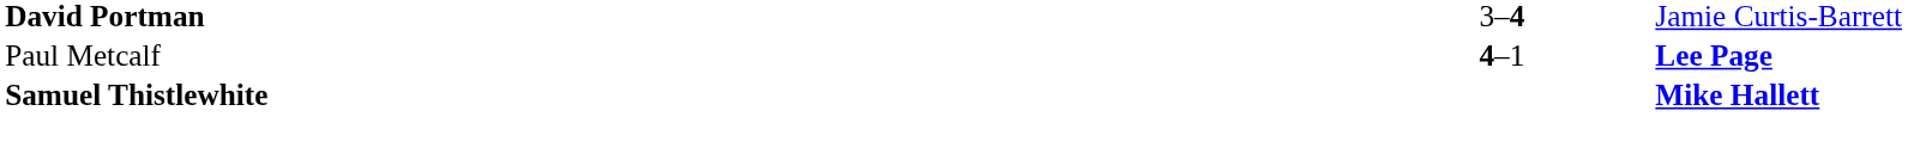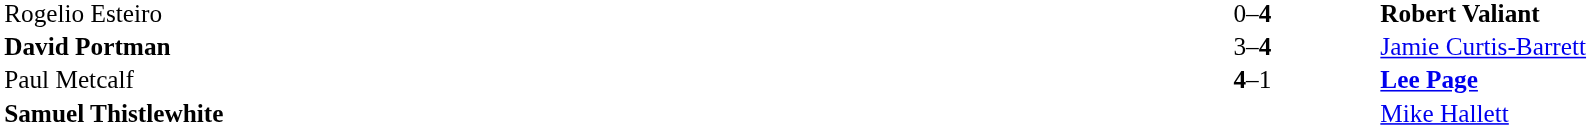+ row: Rogelio Esteiro | 0–4 | Robert Valiant
Samuel Thistlewhite | column 3: bold -> normal
